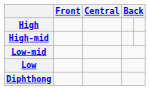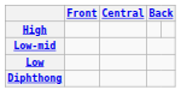- row: High-mid
